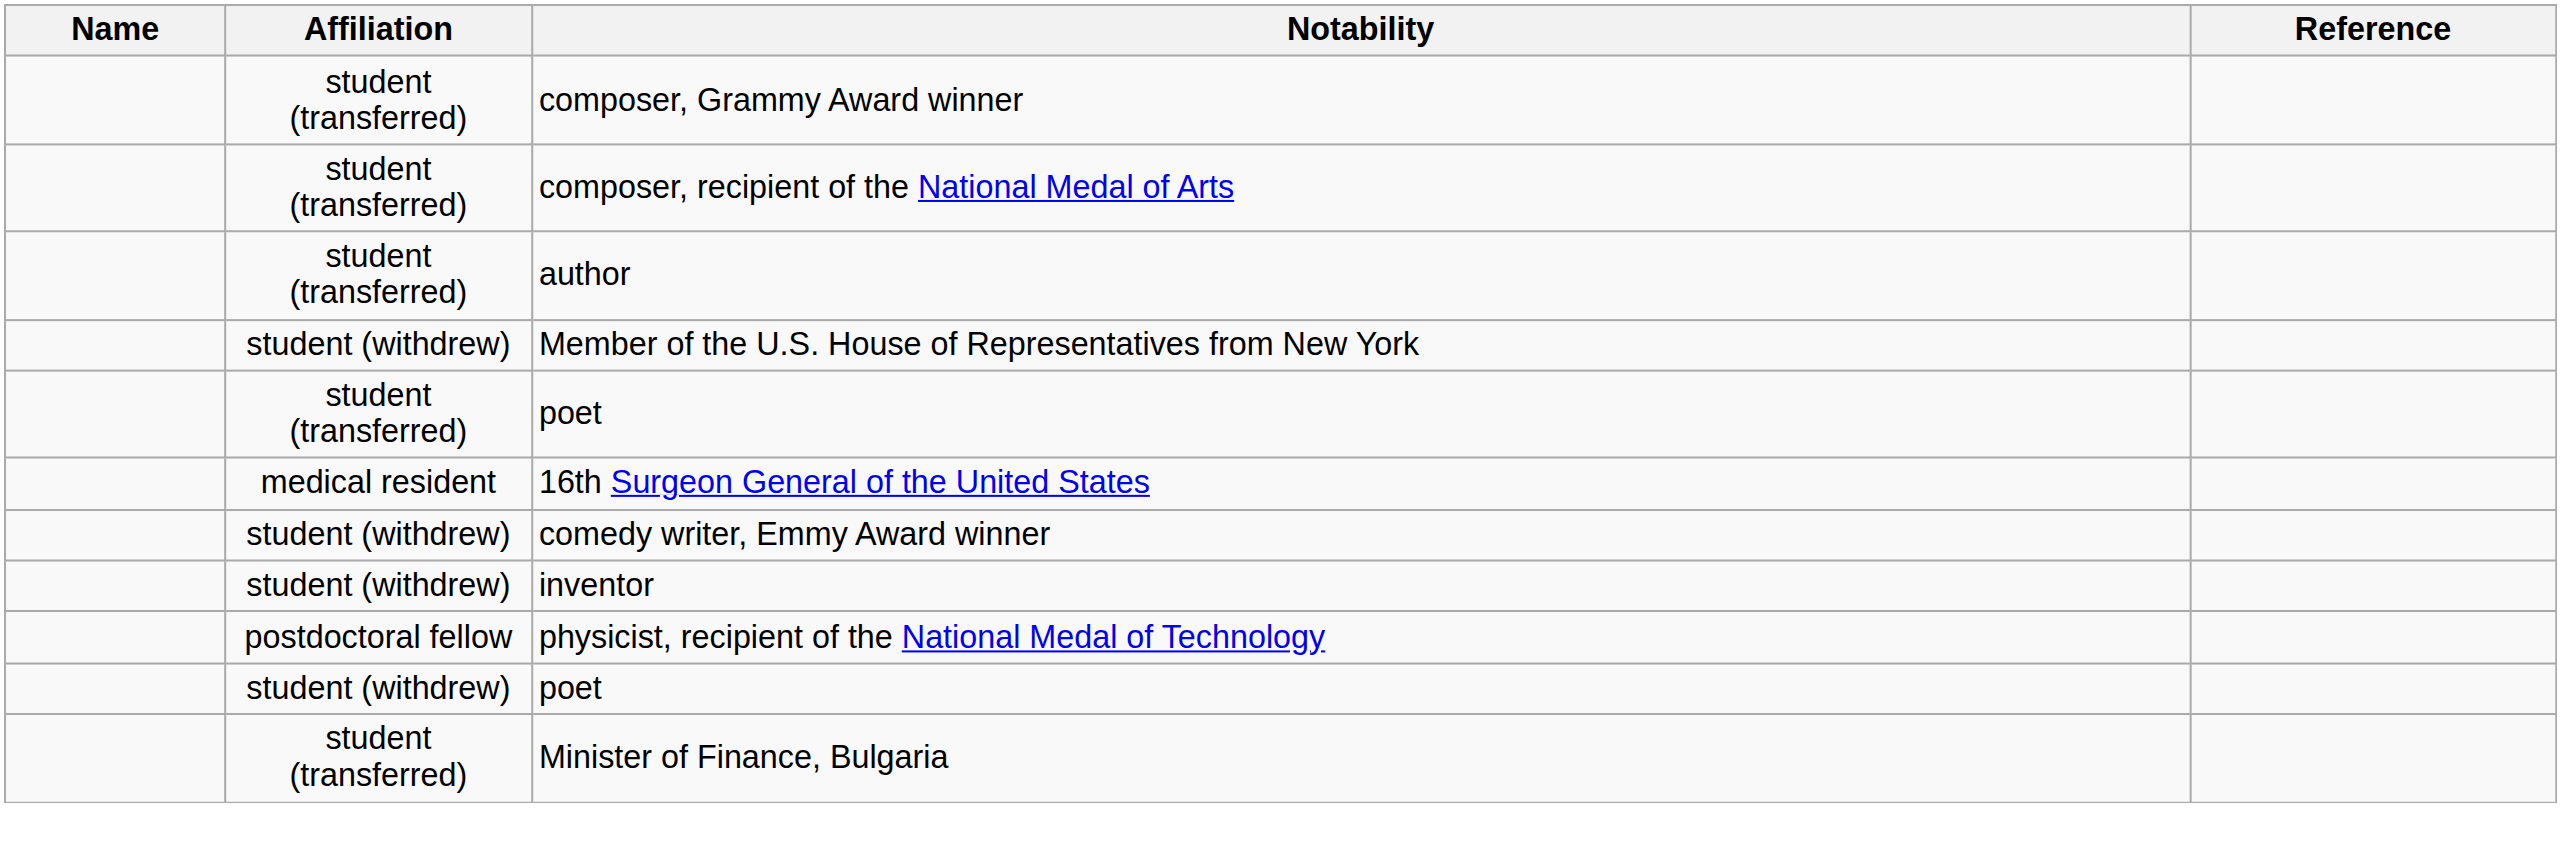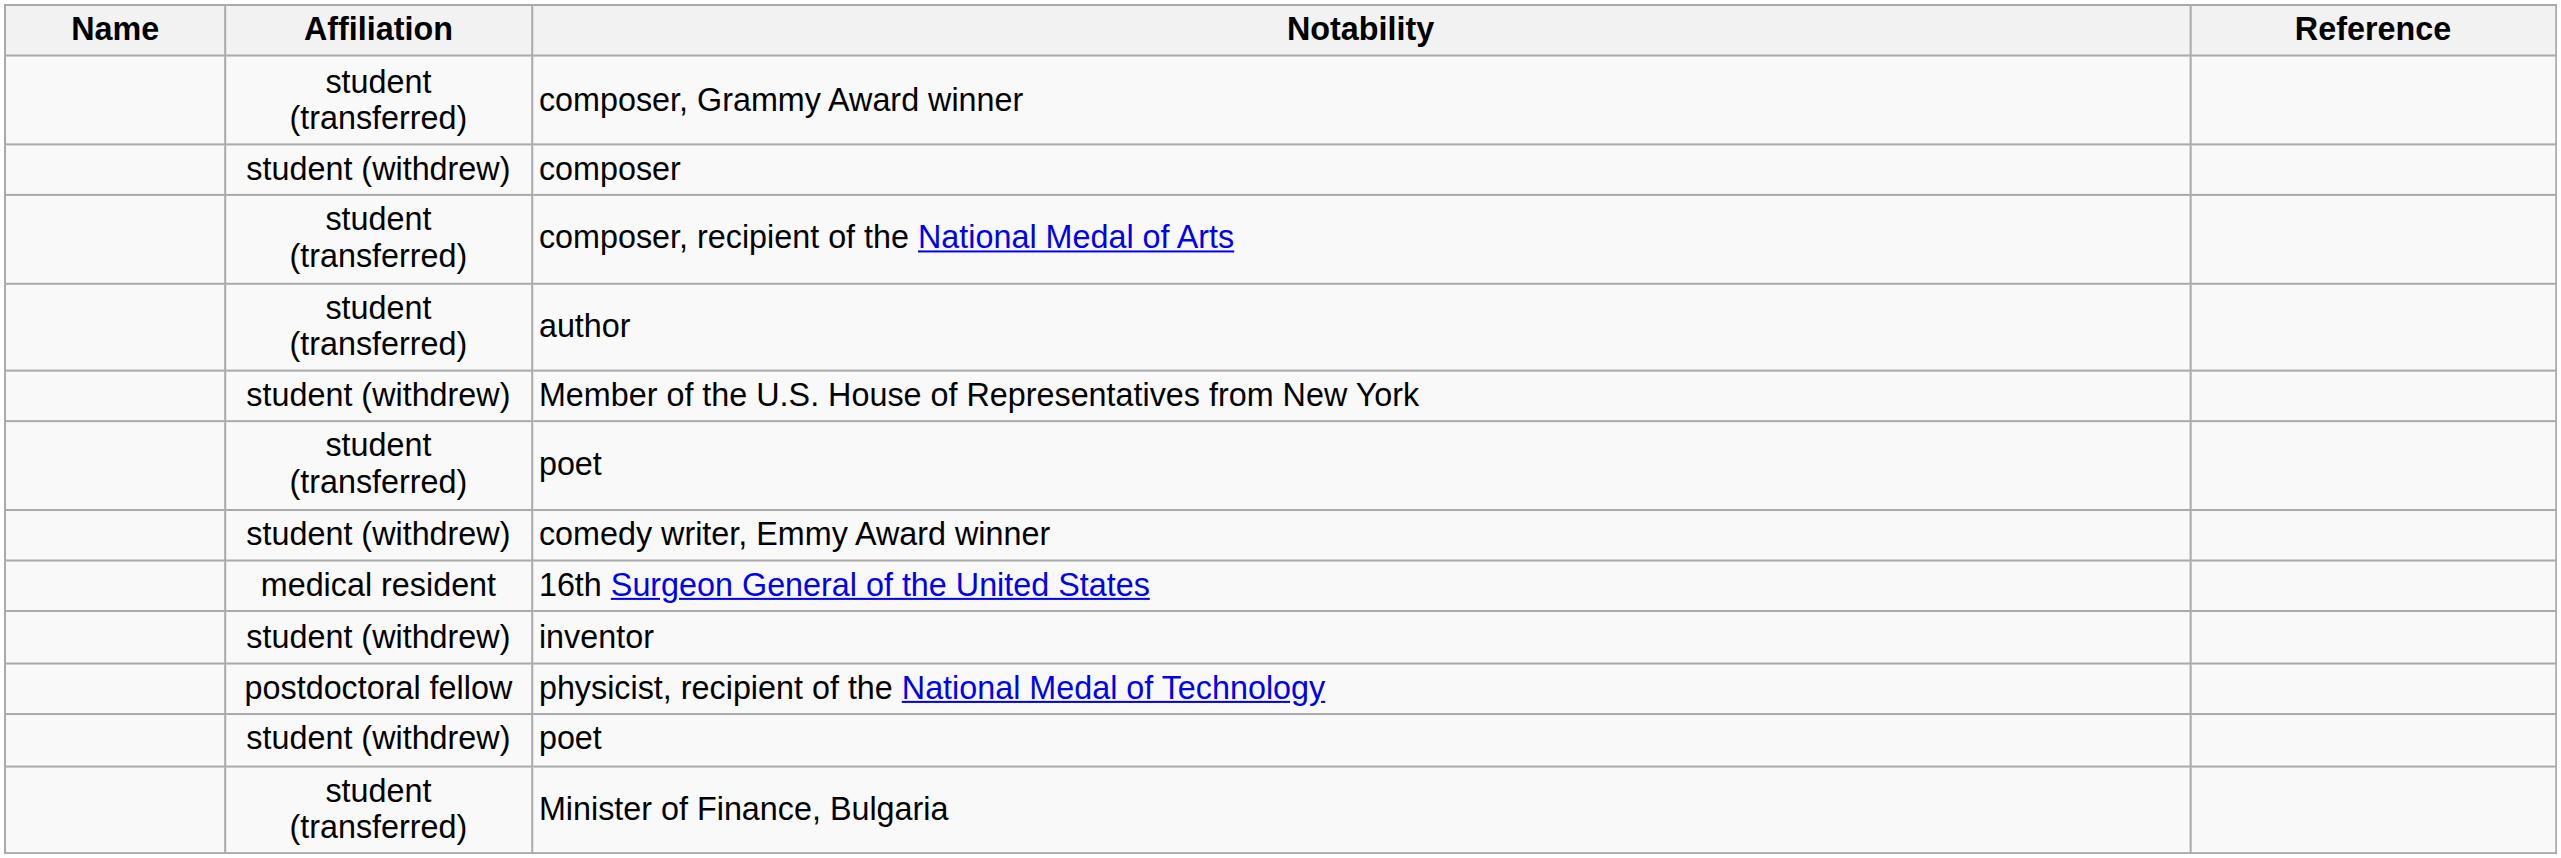+ row: student (withdrew) | composer
rows swapped: comedy writer, Emmy Award winner <-> 16th Surgeon General of the United States
